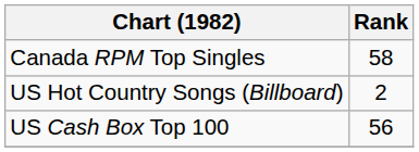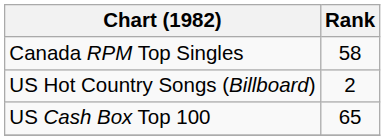US Cash Box Top 100 | Rank: 56 -> 65
